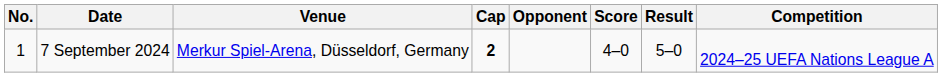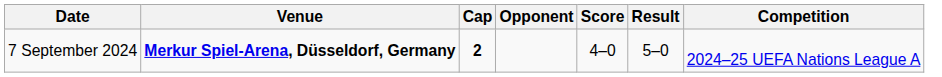- column: No. | 1
7 September 2024 | Venue: normal -> bold
